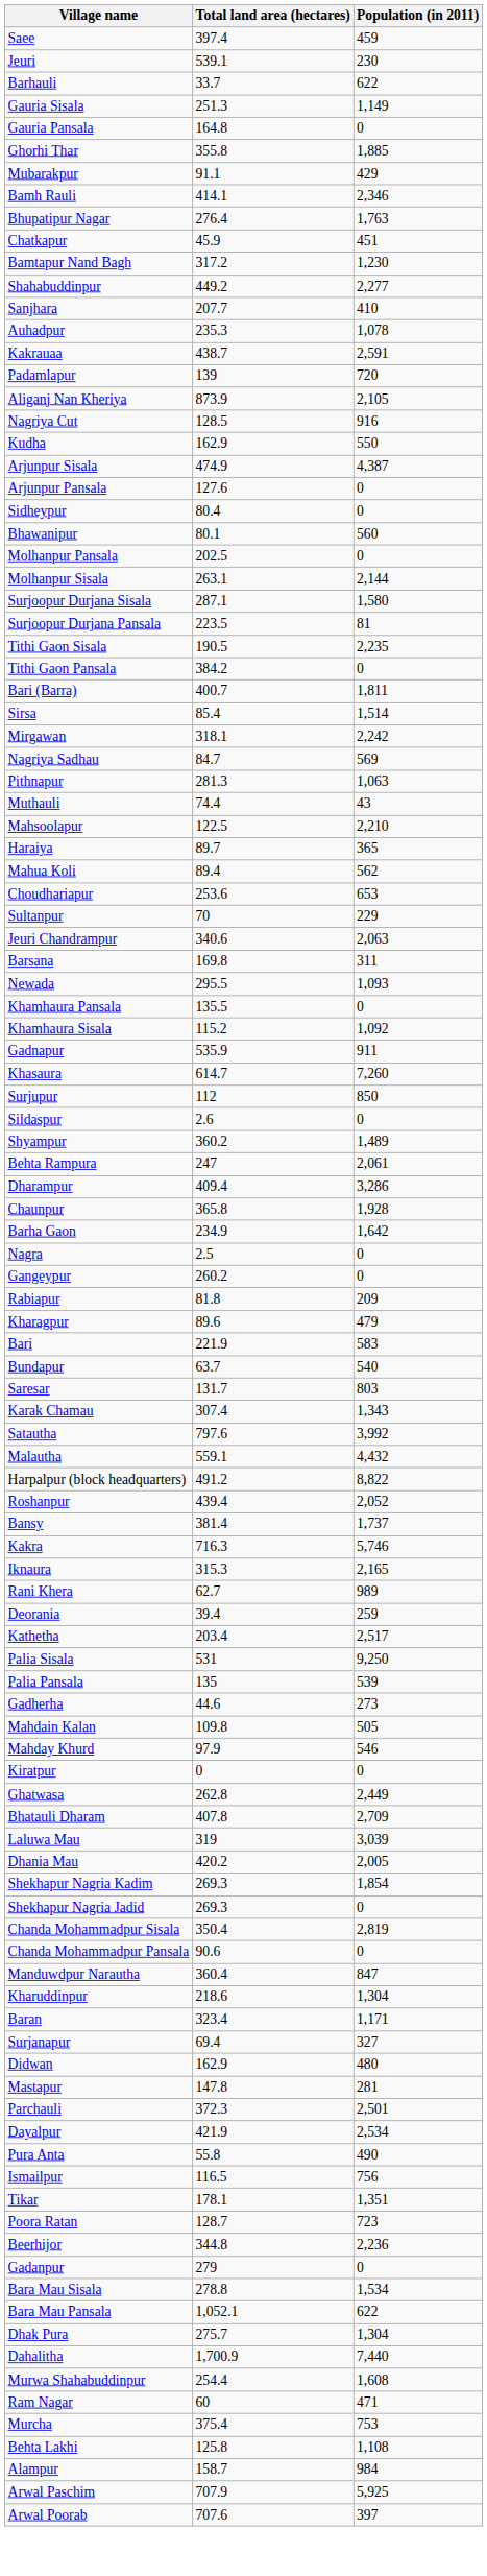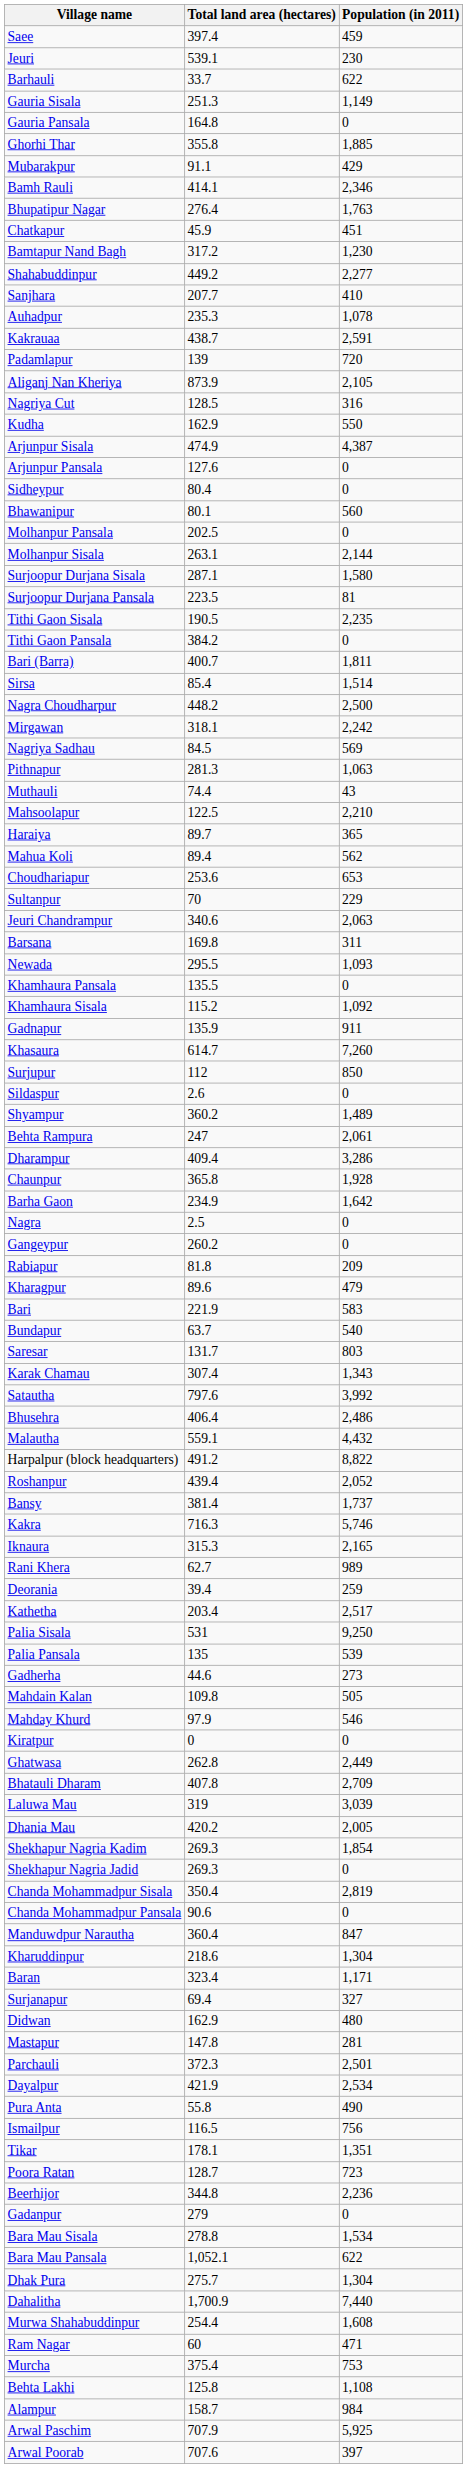Nagriya Cut | Population (in 2011): 916 -> 316
+ row: Nagra Choudharpur | 448.2 | 2,500
Nagriya Sadhau | Total land area (hectares): 84.7 -> 84.5
Gadnapur | Total land area (hectares): 535.9 -> 135.9
+ row: Bhusehra | 406.4 | 2,486
